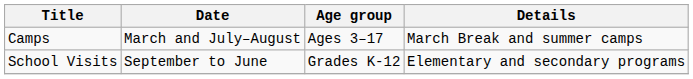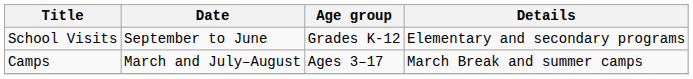rows swapped: School Visits <-> Camps
